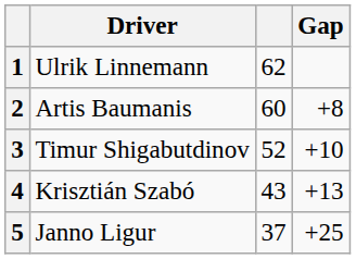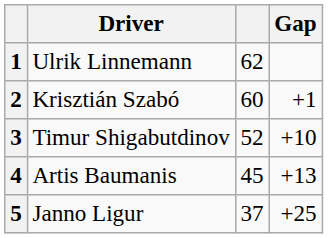2 | Driver: Artis Baumanis -> Krisztián Szabó
2 | Gap: +8 -> +1
4 | Driver: Krisztián Szabó -> Artis Baumanis
4 | column 3: 43 -> 45
